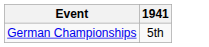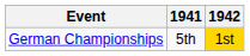+ column: 1942 | 1st
